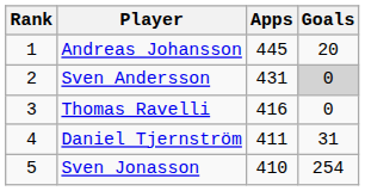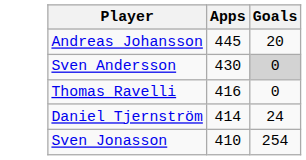- column: Rank | 1 | 2 | 3 | 4 | 5
Sven Andersson | Apps: 431 -> 430
Daniel Tjernström | Apps: 411 -> 414
Daniel Tjernström | Goals: 31 -> 24
